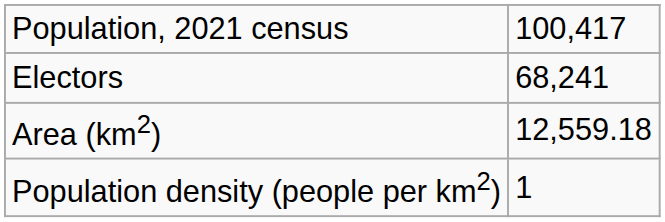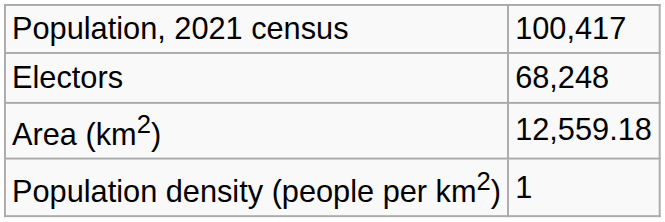Electors | column 2: 68,241 -> 68,248
